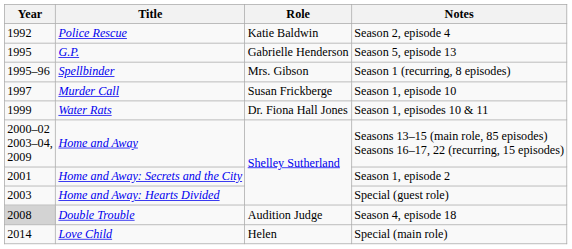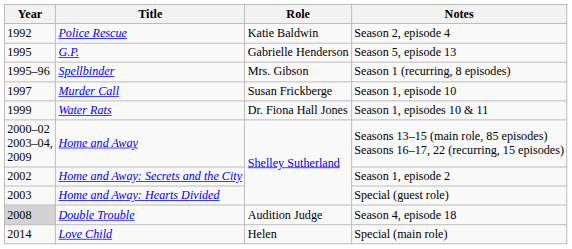Home and Away: Secrets and the City | Year: 2001 -> 2002
